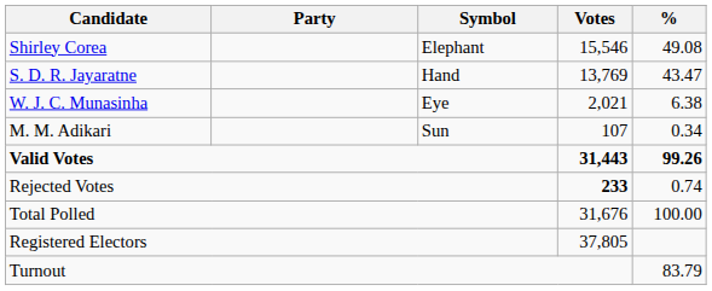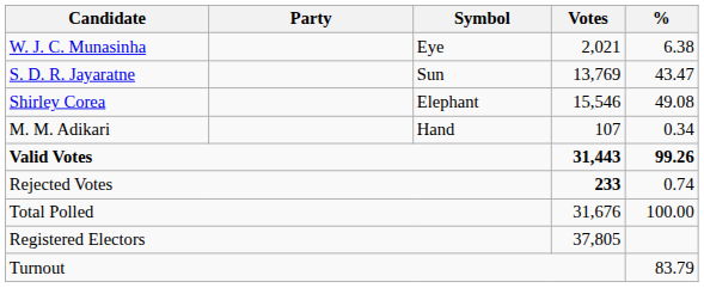rows swapped: Shirley Corea <-> W. J. C. Munasinha
S. D. R. Jayaratne | Symbol: Hand -> Sun
M. M. Adikari | Symbol: Sun -> Hand
